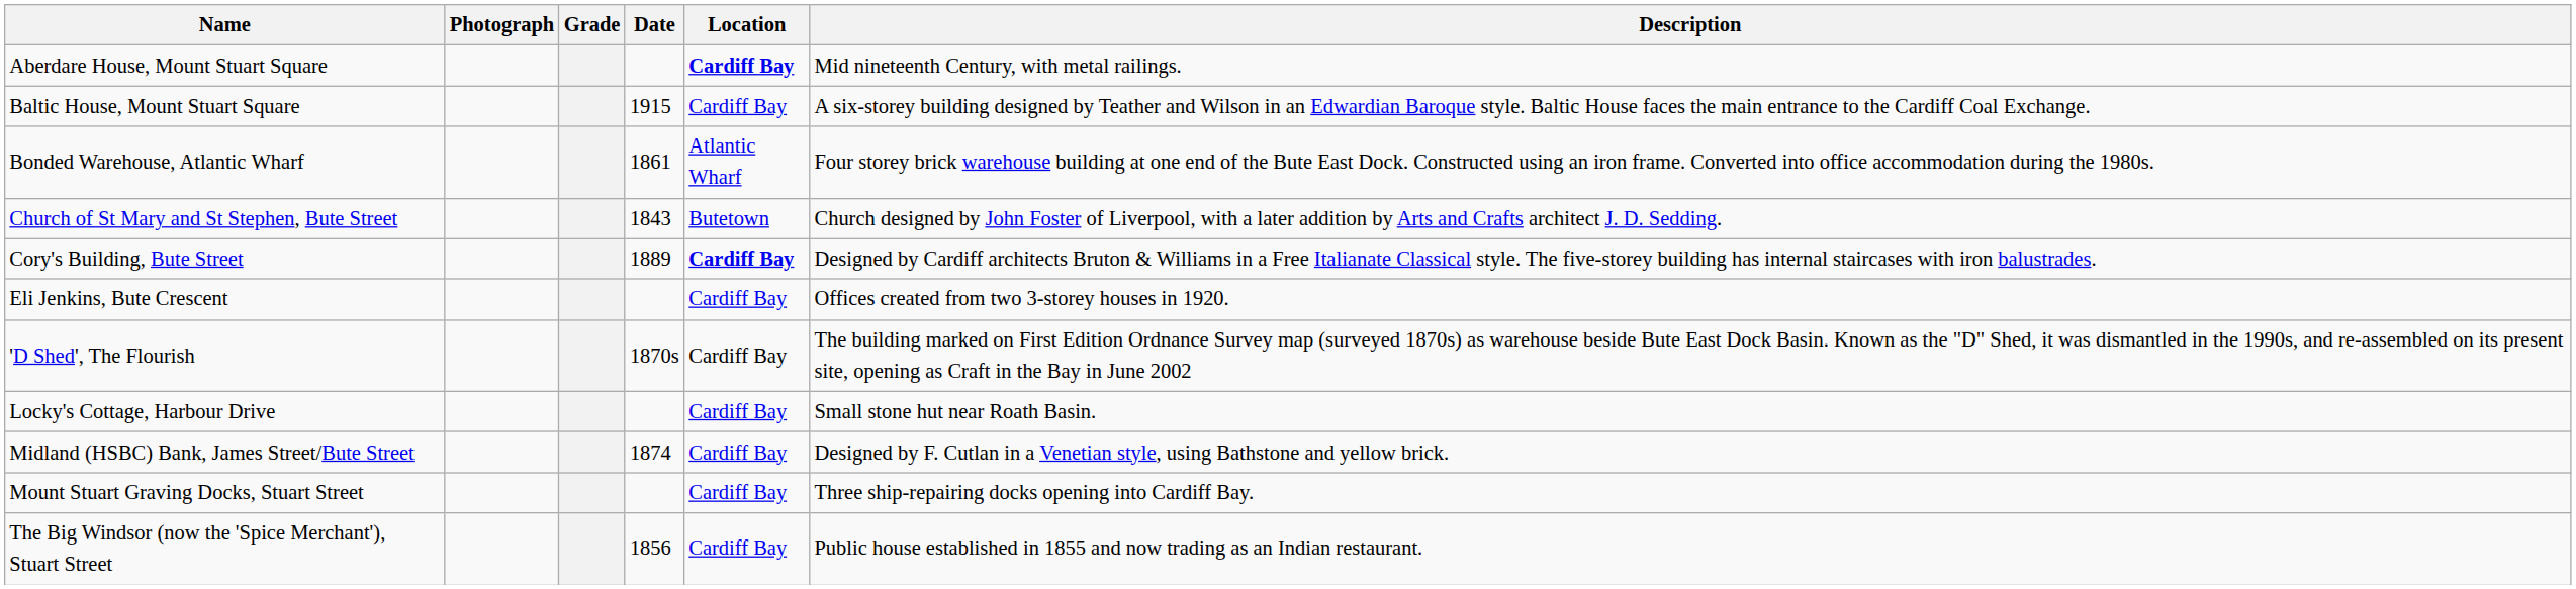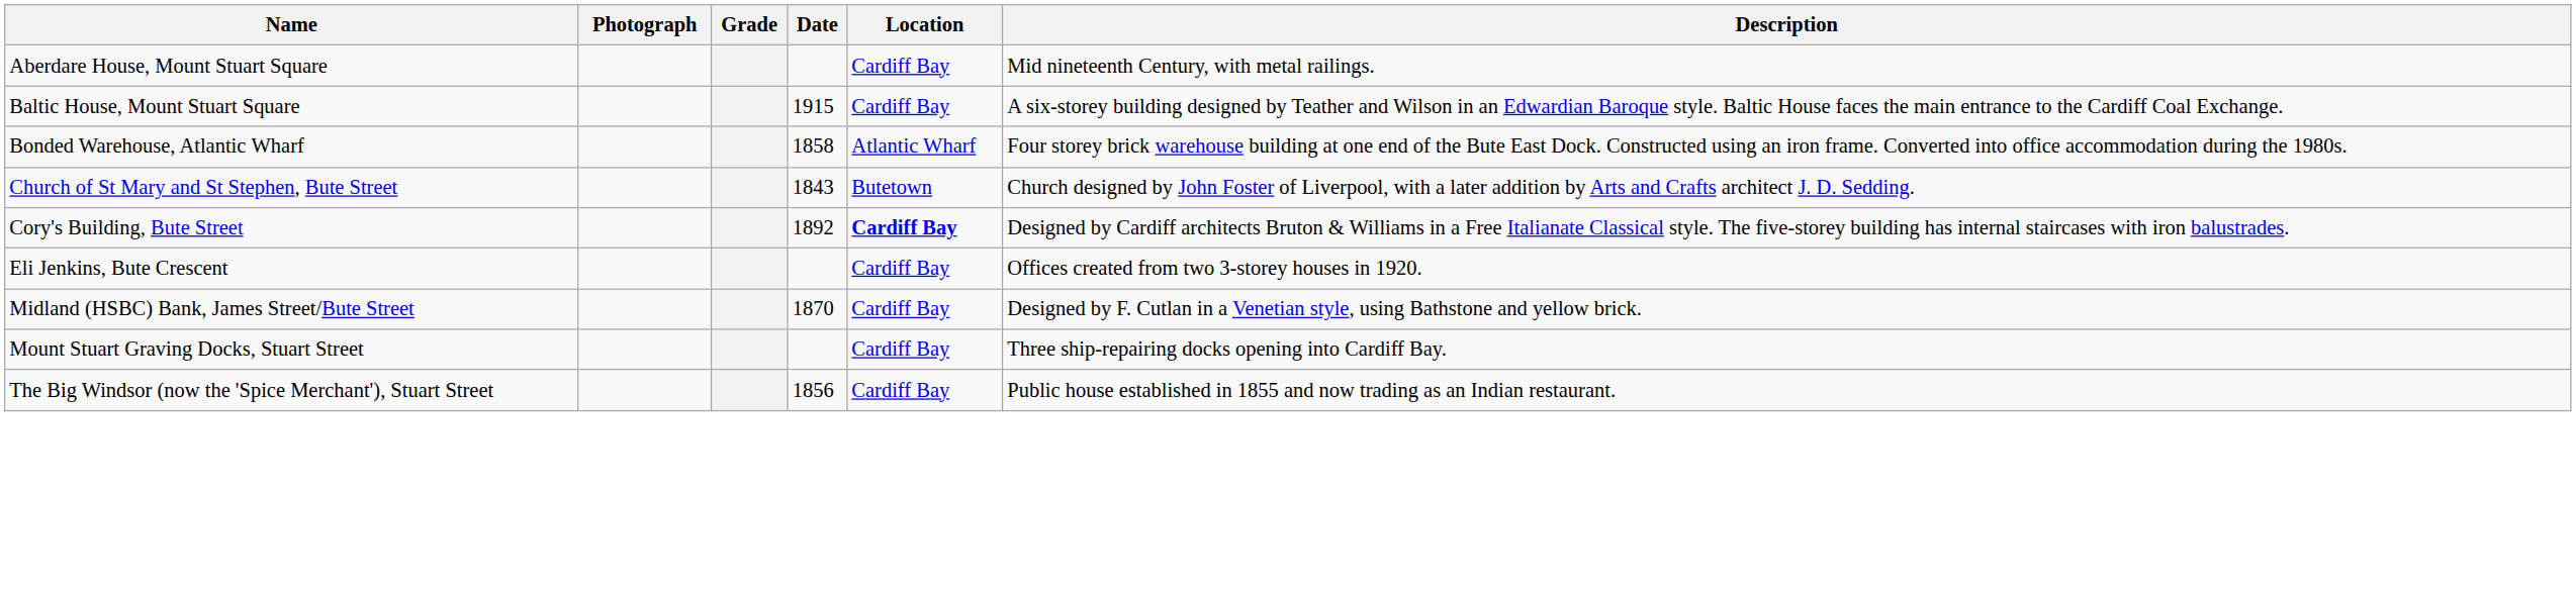Aberdare House, Mount Stuart Square | Location: bold -> normal
Bonded Warehouse, Atlantic Wharf | Date: 1861 -> 1858
Cory's Building, Bute Street | Date: 1889 -> 1892
- row: 'D Shed', The Flourish | 1870s | Cardiff Bay | The building marked on First Edition Ordnance Survey map (surveyed 1870s) as warehouse beside Bute East Dock Basin. Known as the "D" Shed, it was dismantled in the 1990s, and re-assembled on its present site, opening as Craft in the Bay in June 2002
- row: Locky's Cottage, Harbour Drive | Cardiff Bay | Small stone hut near Roath Basin.
Midland (HSBC) Bank, James Street/Bute Street | Date: 1874 -> 1870
